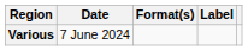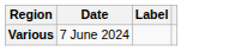- column: Format(s)
